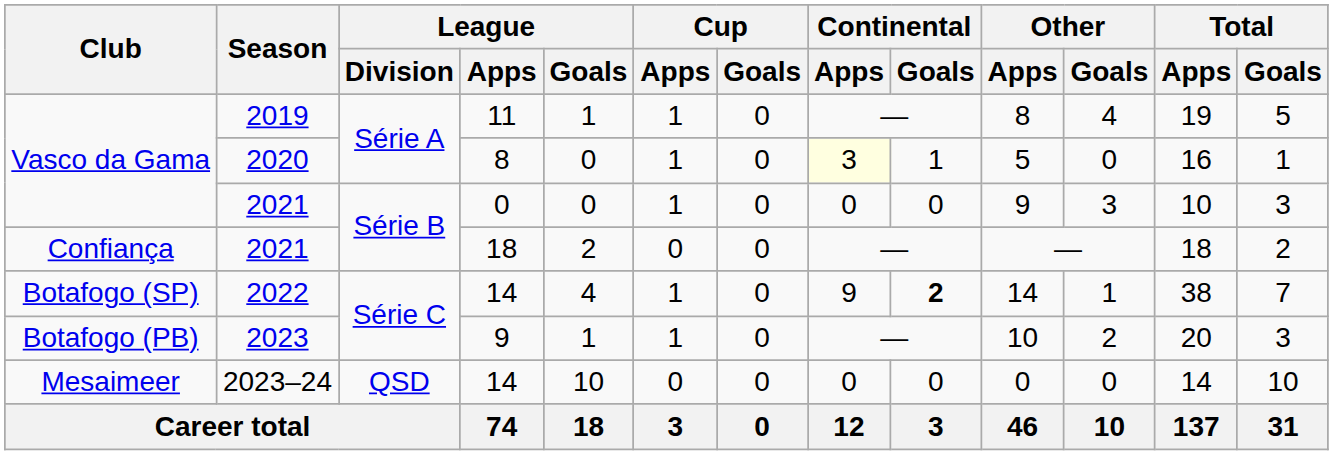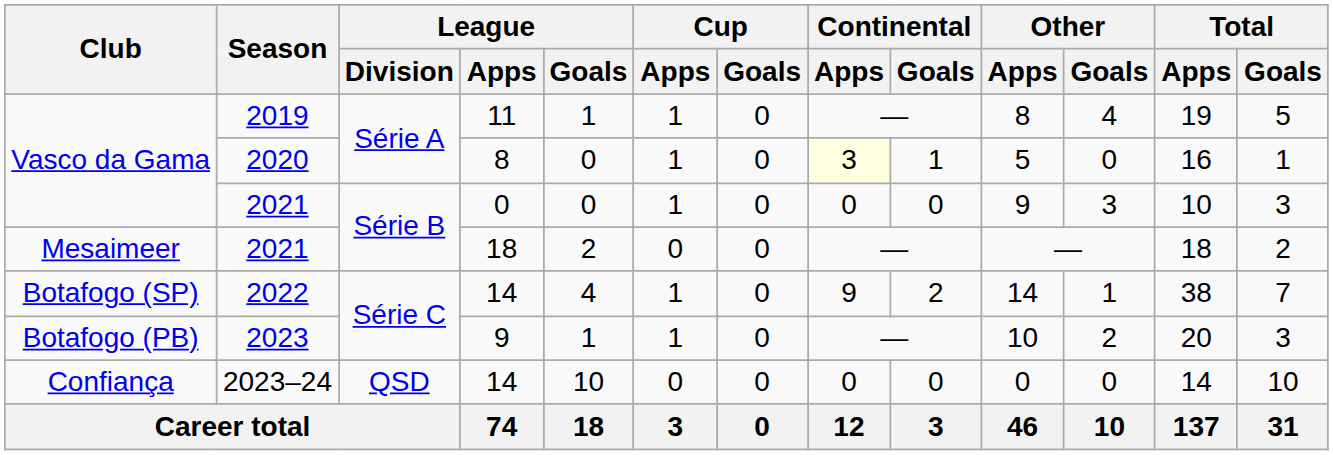2021 / 18 | Club: Confiança -> Mesaimeer
2022 | Continental / Goals: bold -> normal
2023–24 | Club: Mesaimeer -> Confiança
